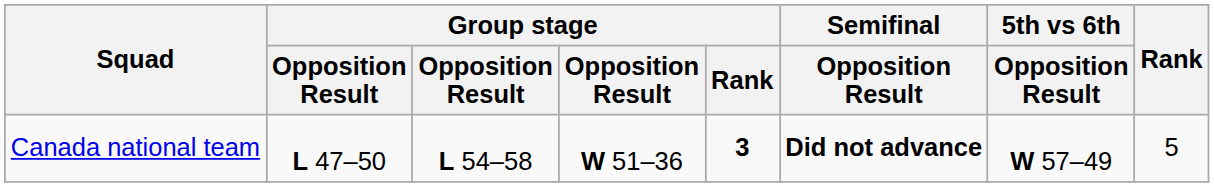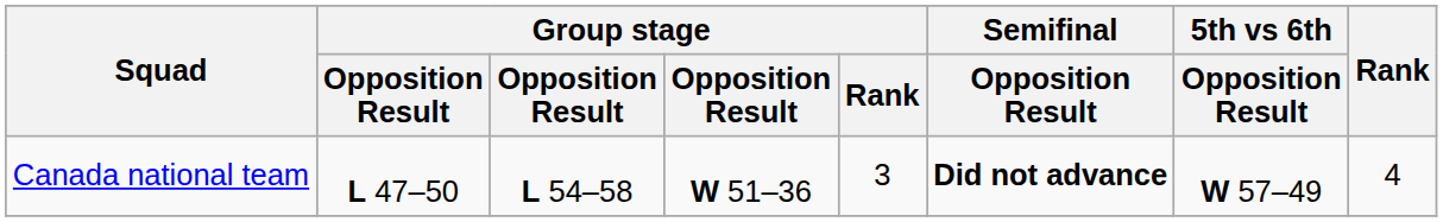Canada national team | Group stage / Rank: bold -> normal
Canada national team | Rank: 5 -> 4
